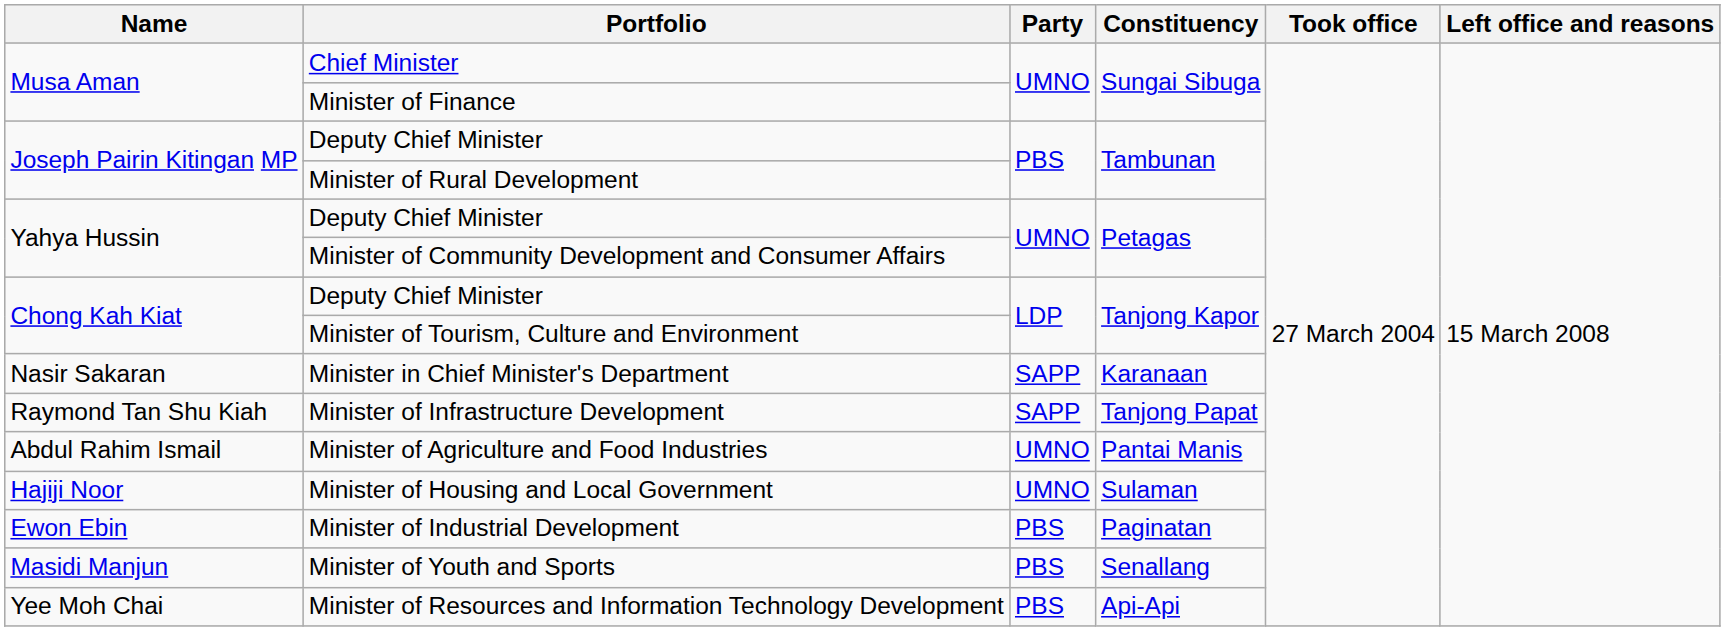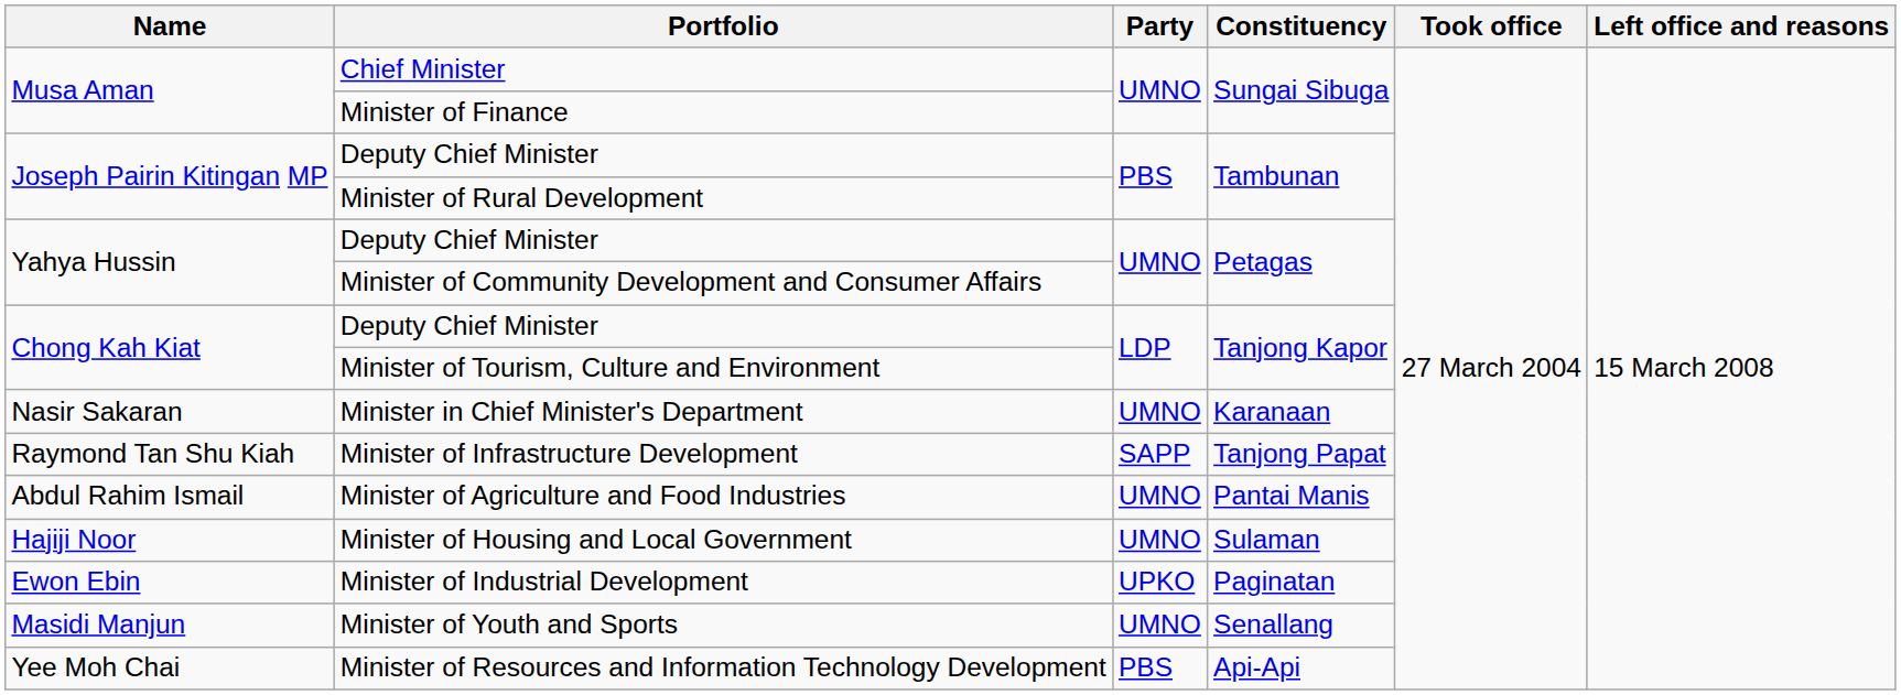Minister in Chief Minister's Department | Party: SAPP -> UMNO
Minister of Industrial Development | Party: PBS -> UPKO
Minister of Youth and Sports | Party: PBS -> UMNO
